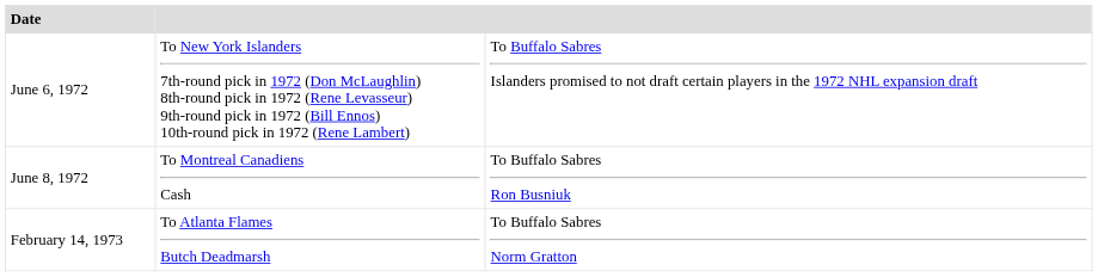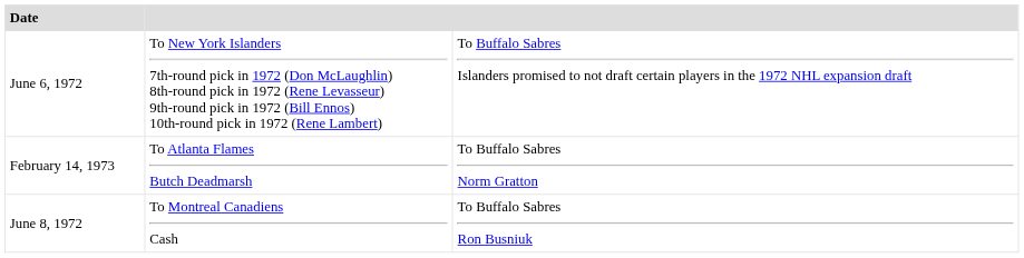rows swapped: June 8, 1972 <-> February 14, 1973
